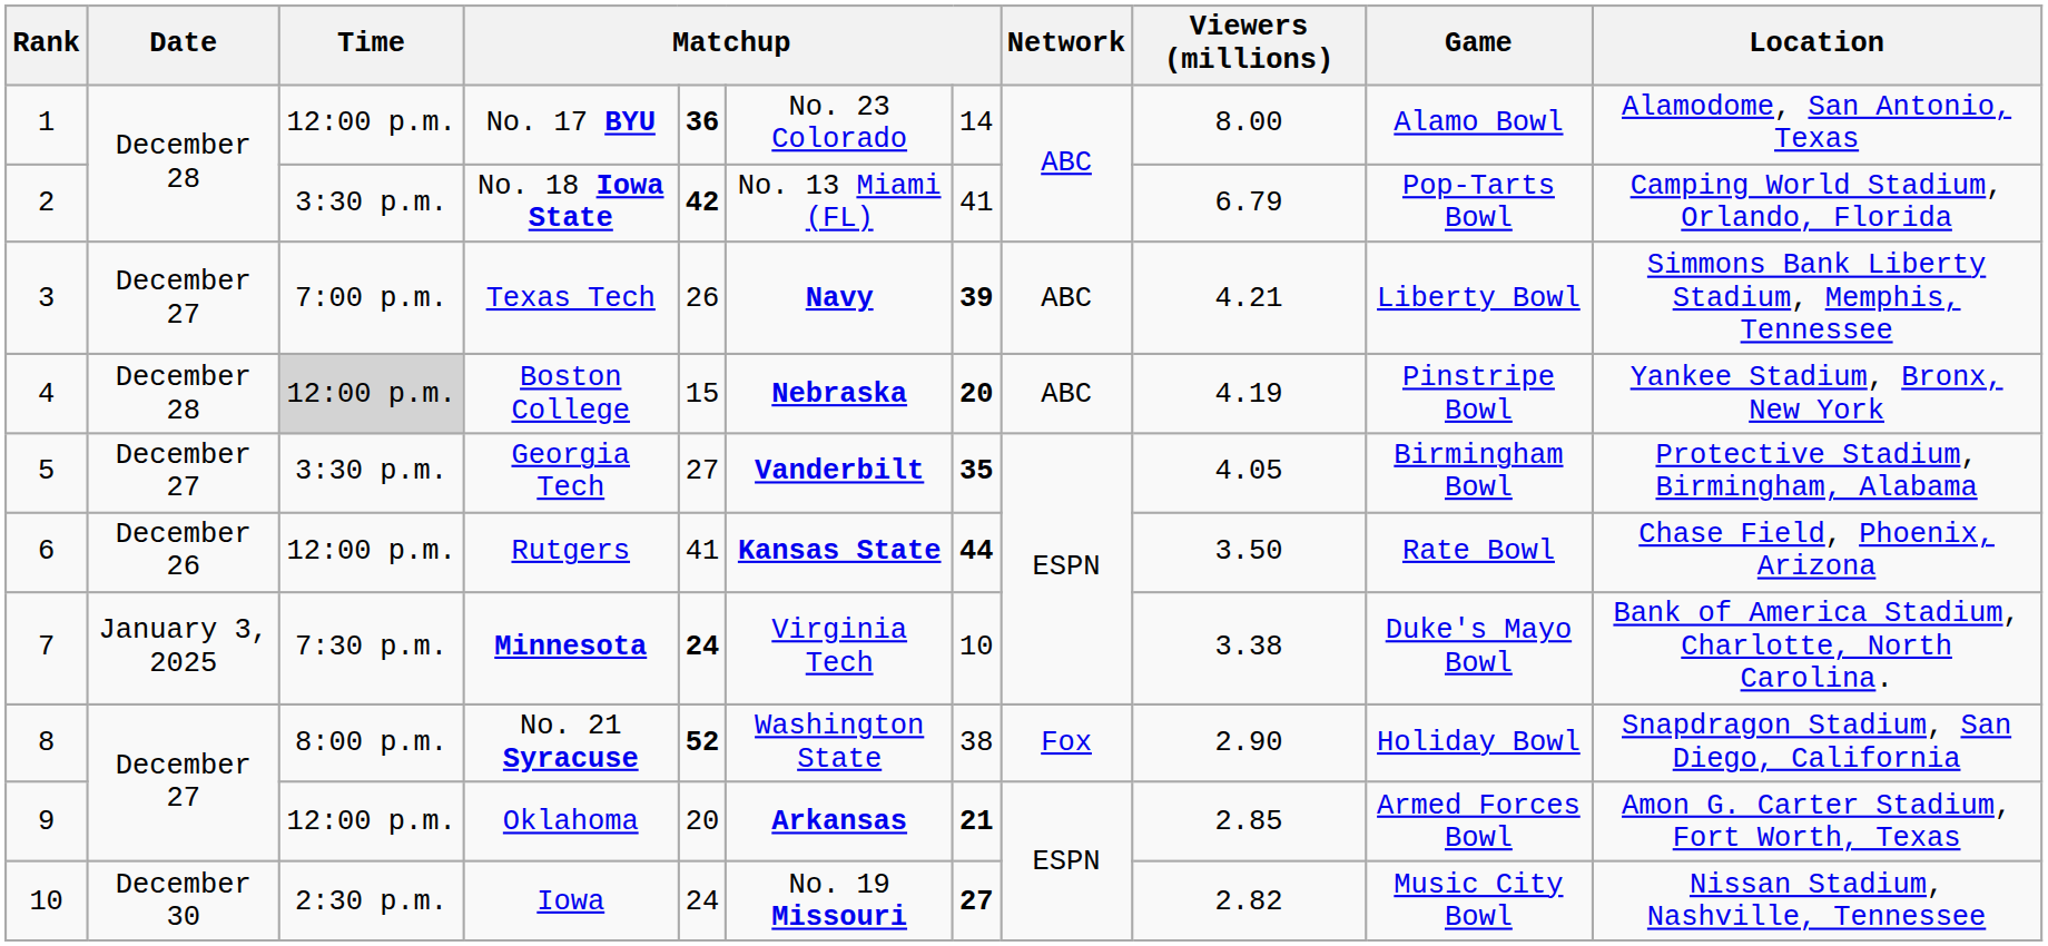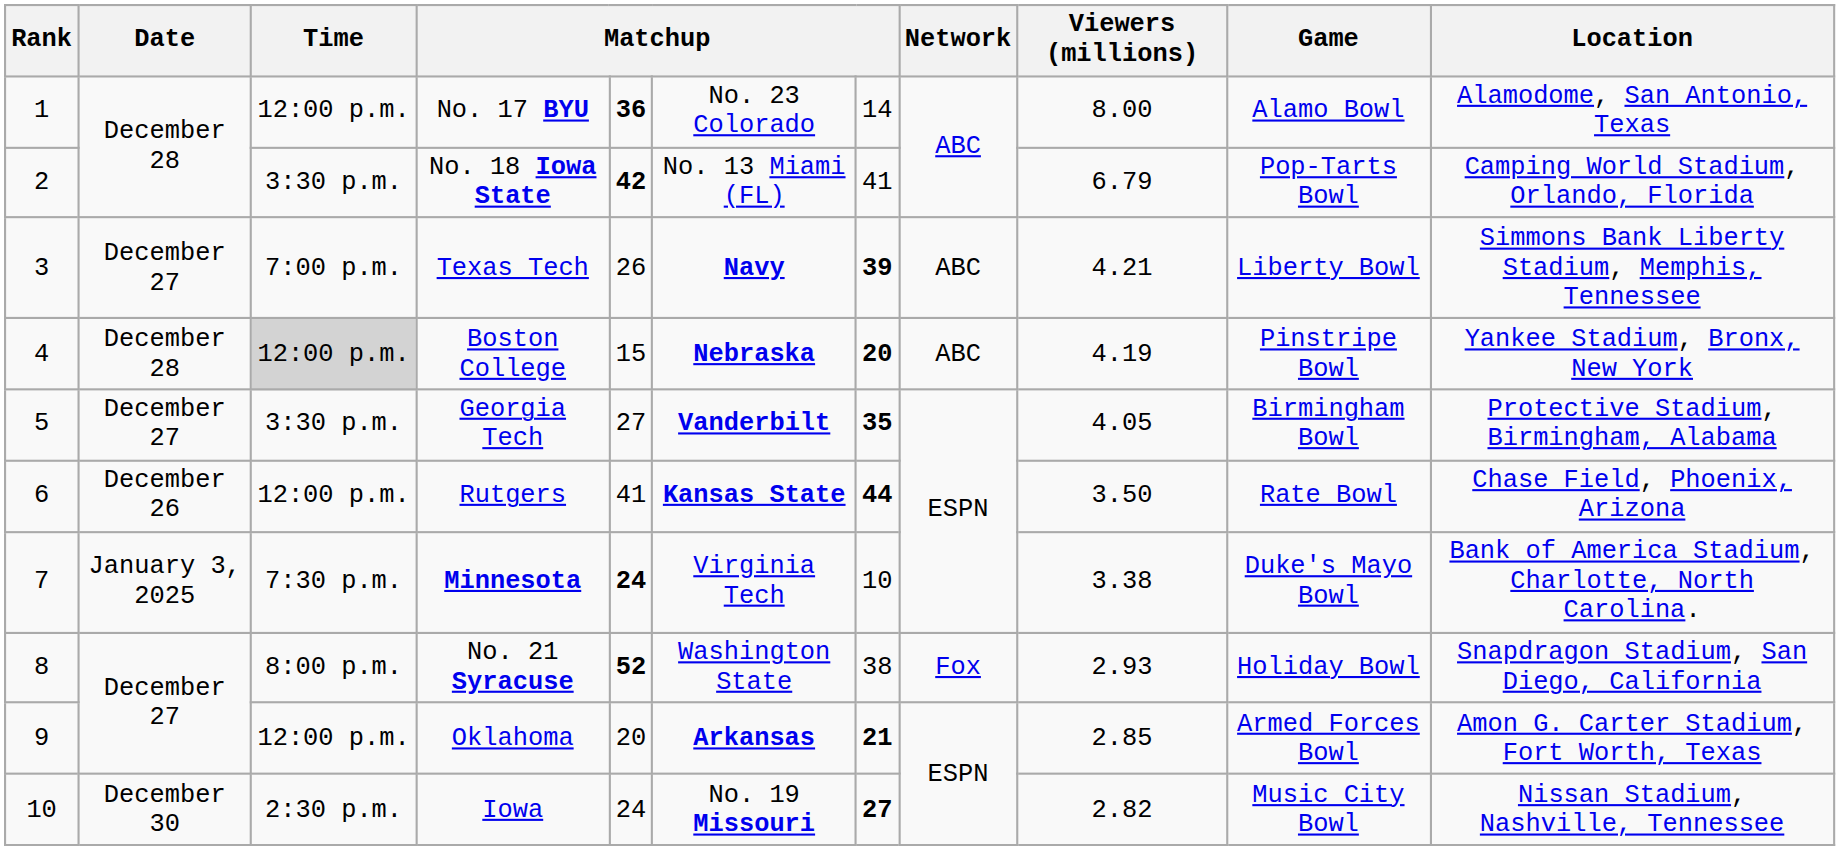No. 21 Syracuse | Viewers (millions): 2.90 -> 2.93
